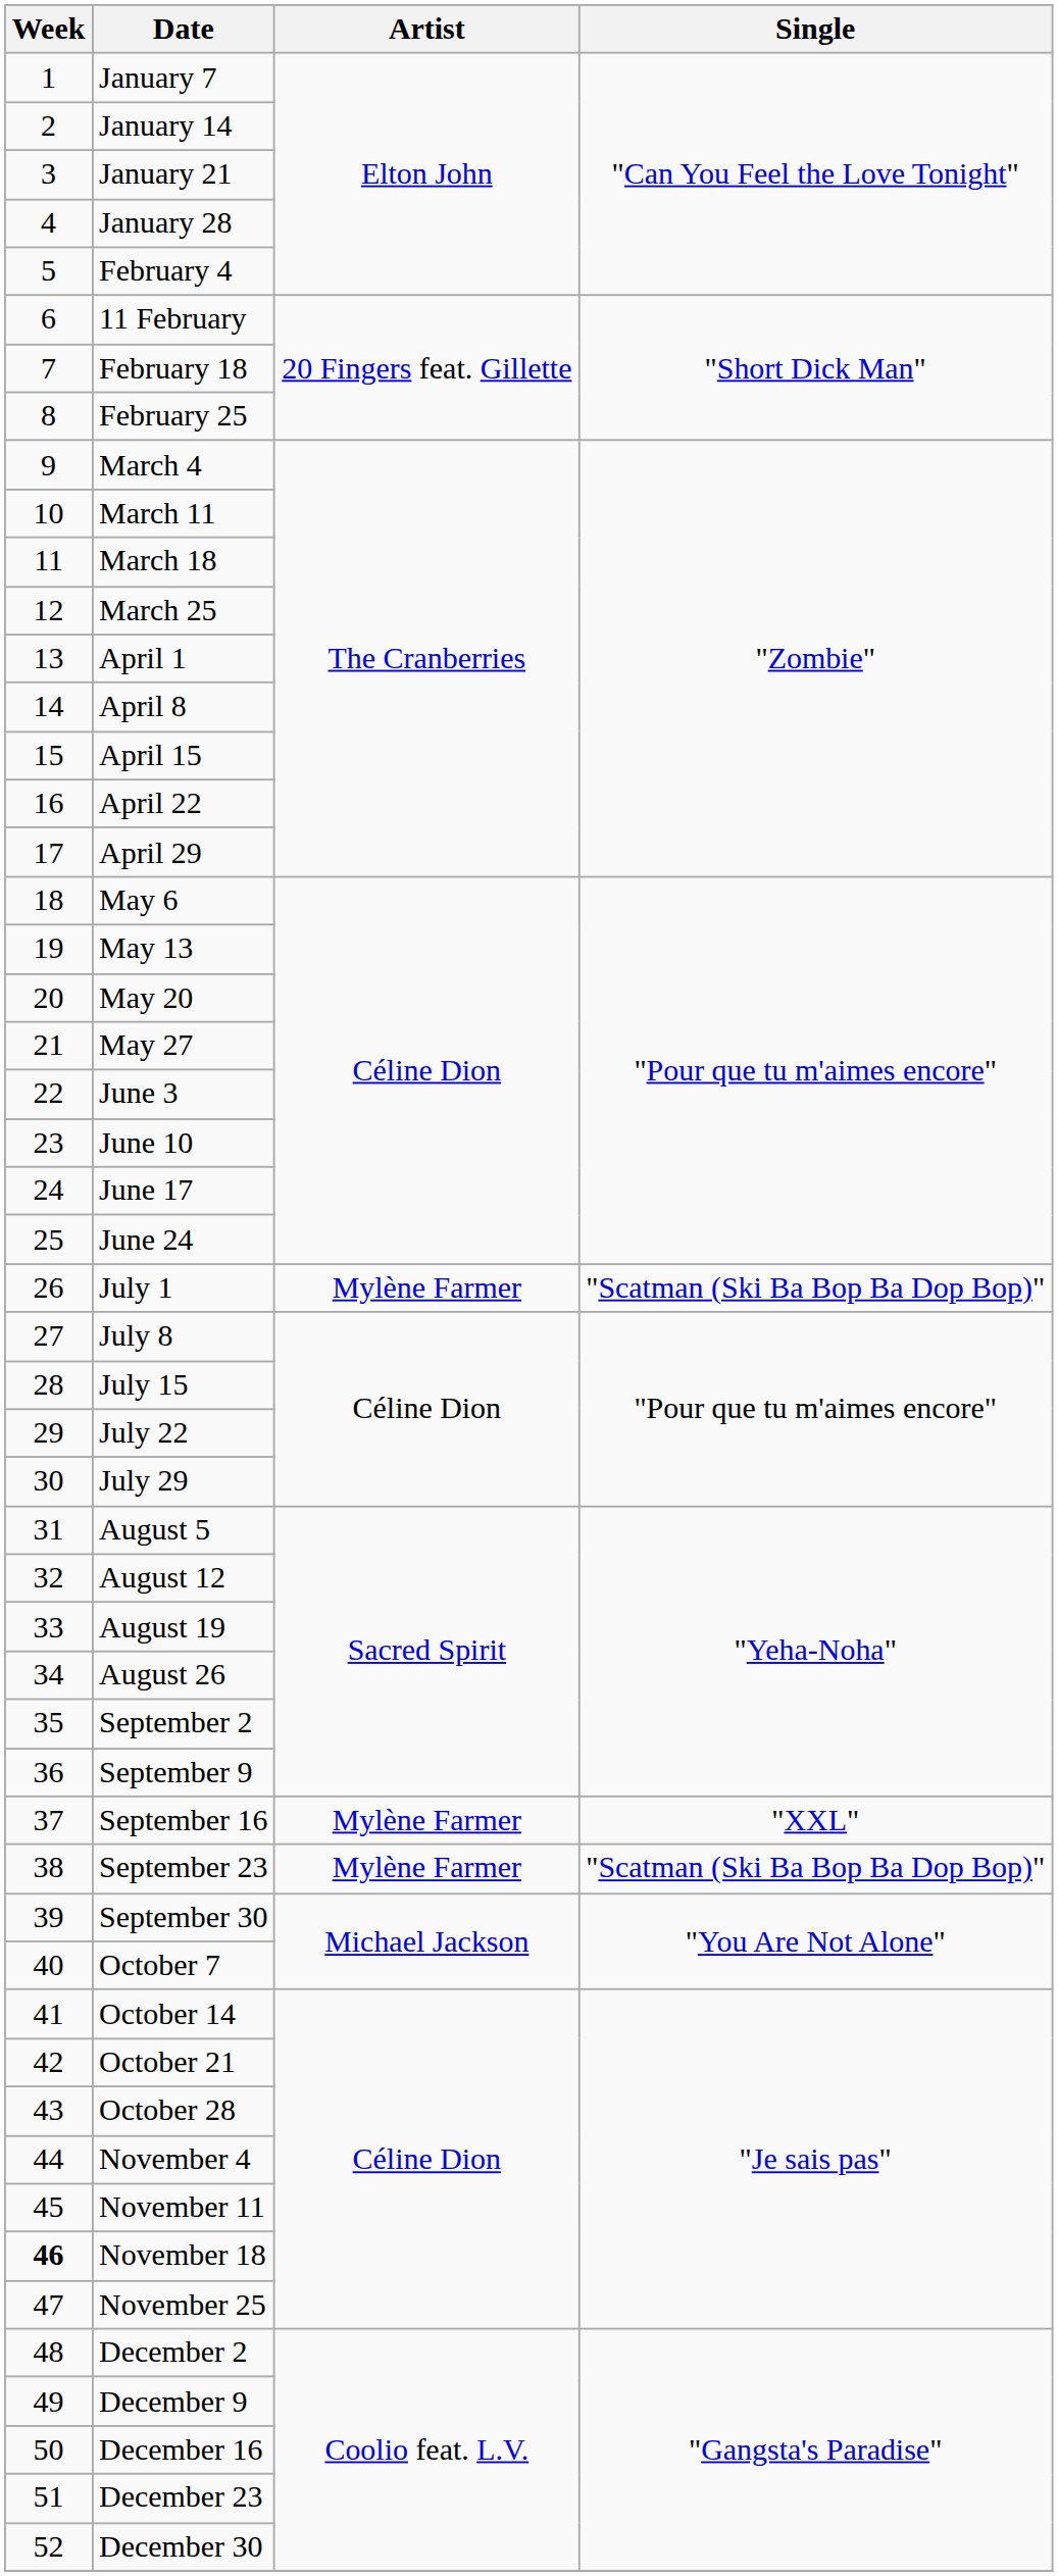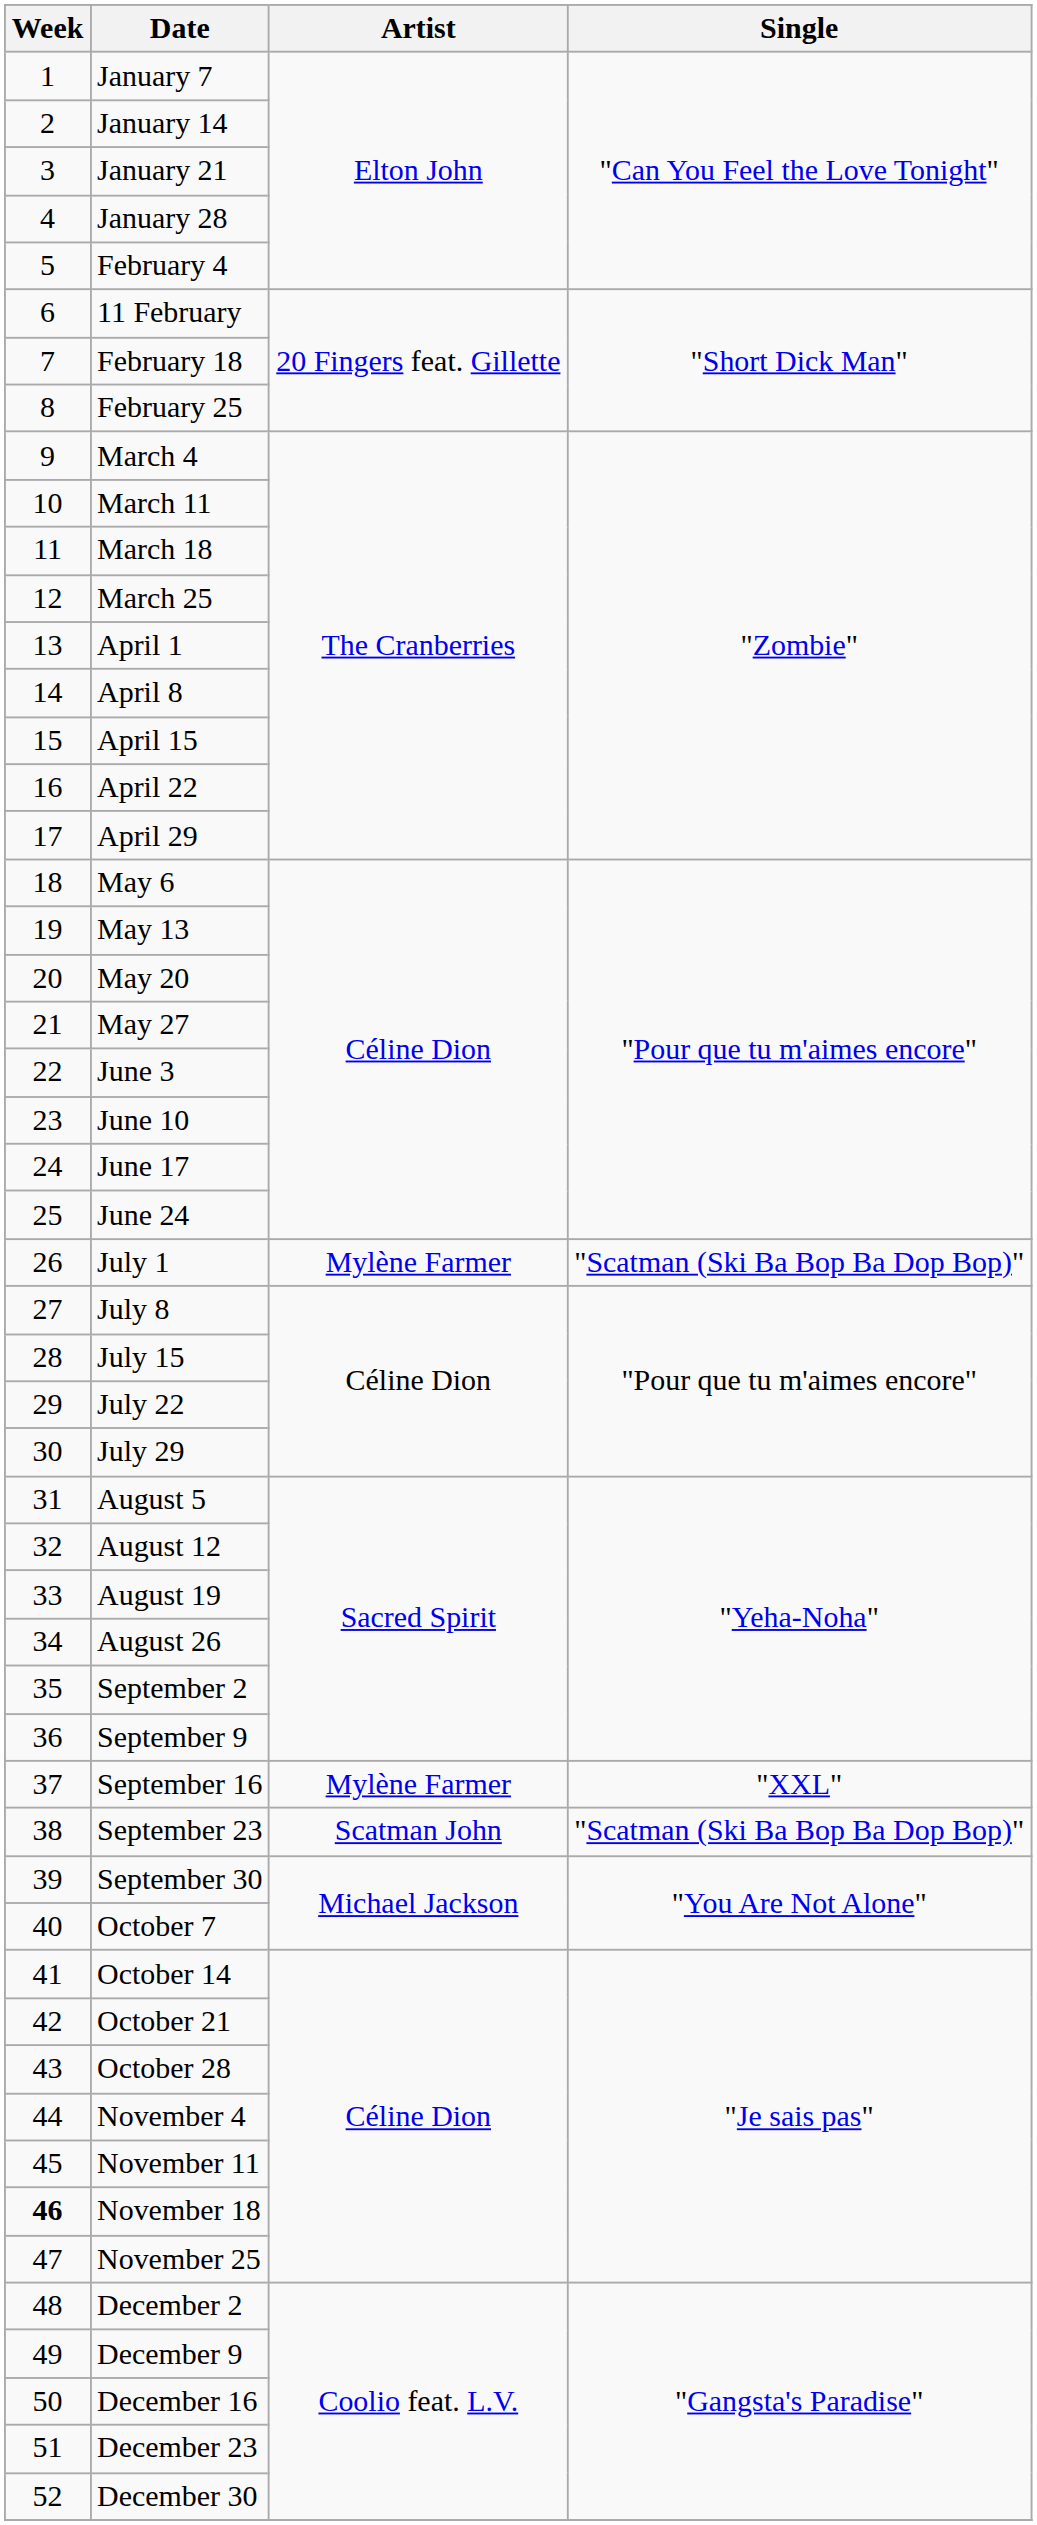September 23 | Artist: Mylène Farmer -> Scatman John
